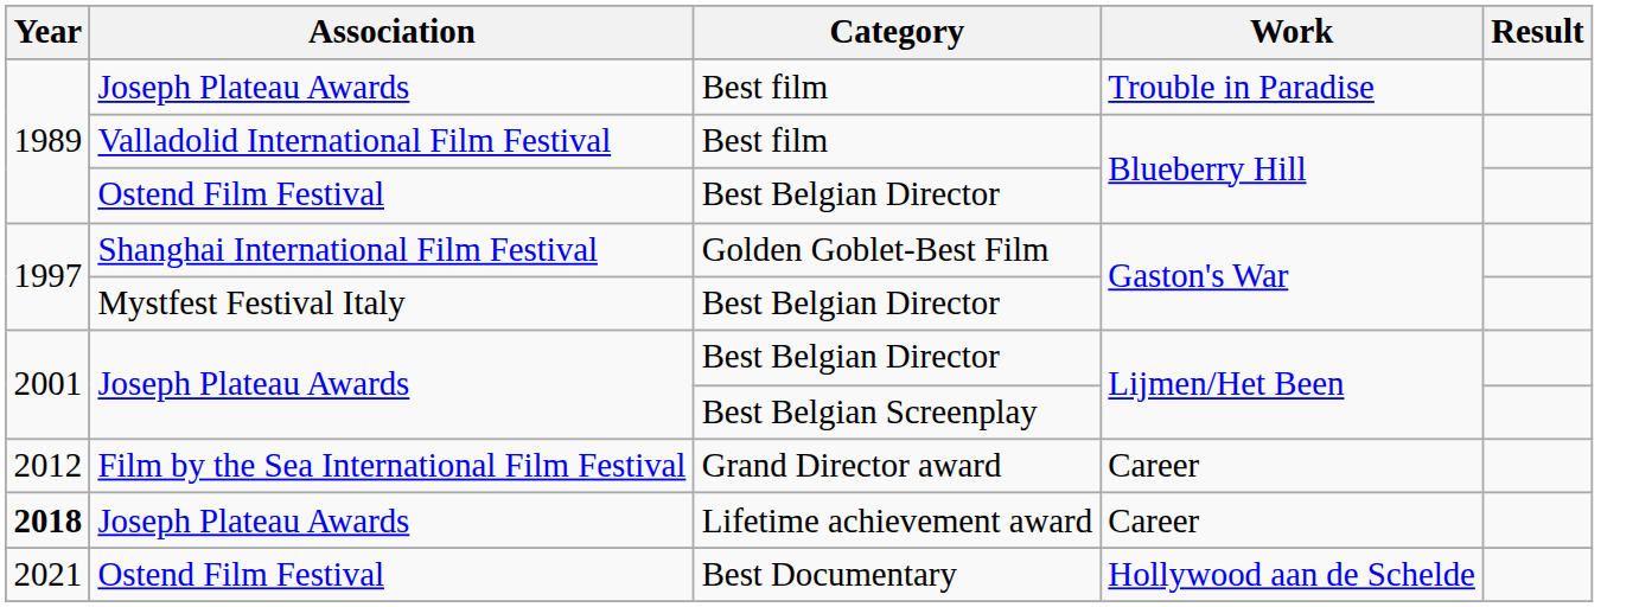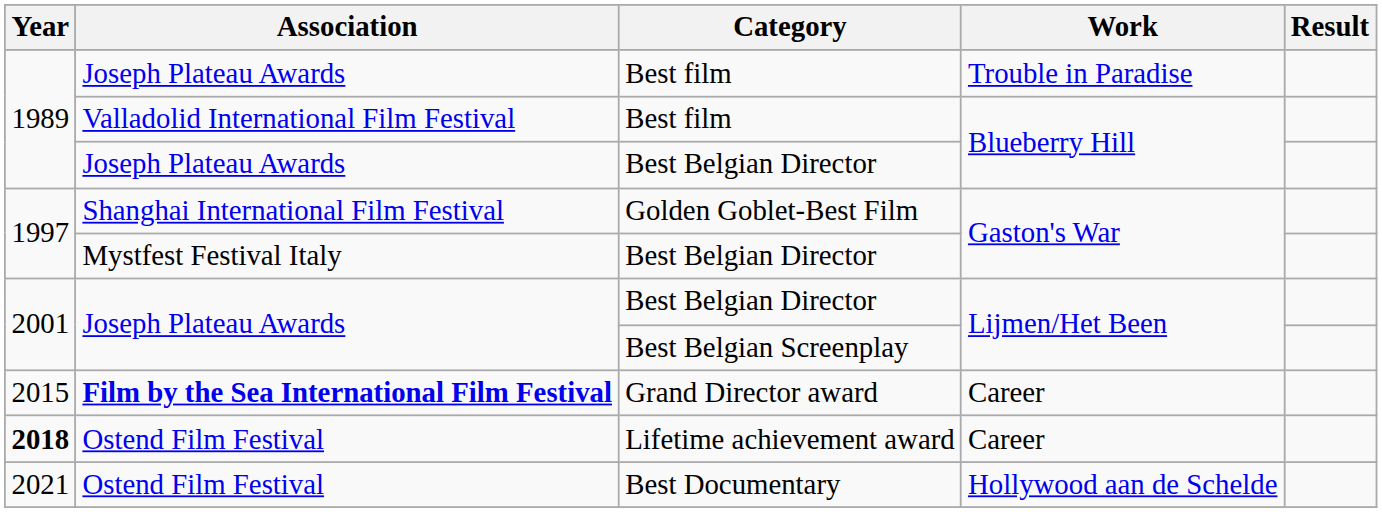Best Belgian Director / Blueberry Hill | Association: Ostend Film Festival -> Joseph Plateau Awards
Grand Director award | Year: 2012 -> 2015
Grand Director award | Association: normal -> bold
Lifetime achievement award | Association: Joseph Plateau Awards -> Ostend Film Festival
